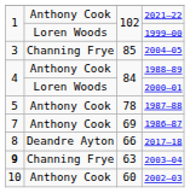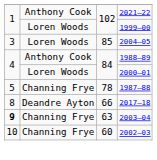2004–05 | column 2: Channing Frye -> Loren Woods
1987–88 | column 2: Anthony Cook -> Channing Frye
- row: 7 | Anthony Cook | 69 | 1986–87
2002–03 | column 2: Anthony Cook -> Channing Frye
